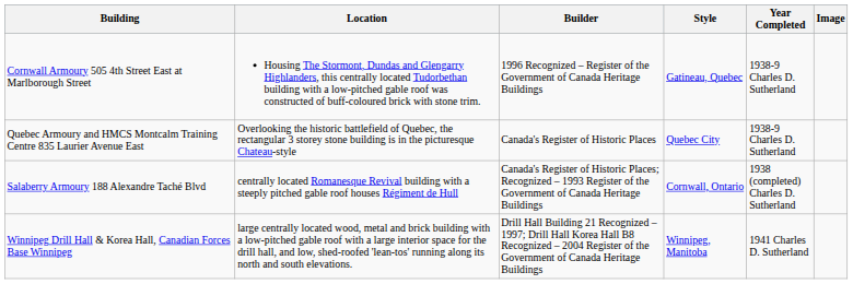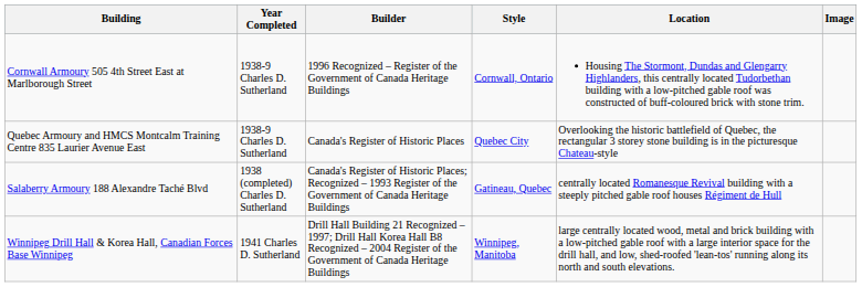columns swapped: Year Completed <-> Location
Cornwall Armoury 505 4th Street East at Marlborough Street | Style: Gatineau, Quebec -> Cornwall, Ontario
Salaberry Armoury 188 Alexandre Taché Blvd | Style: Cornwall, Ontario -> Gatineau, Quebec
